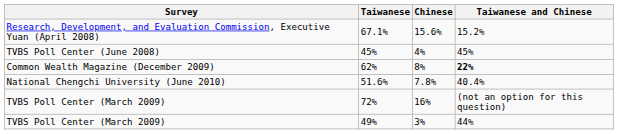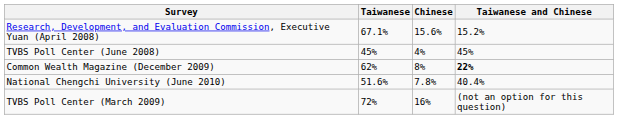- row: TVBS Poll Center (March 2009) | 49% | 3% | 44%
